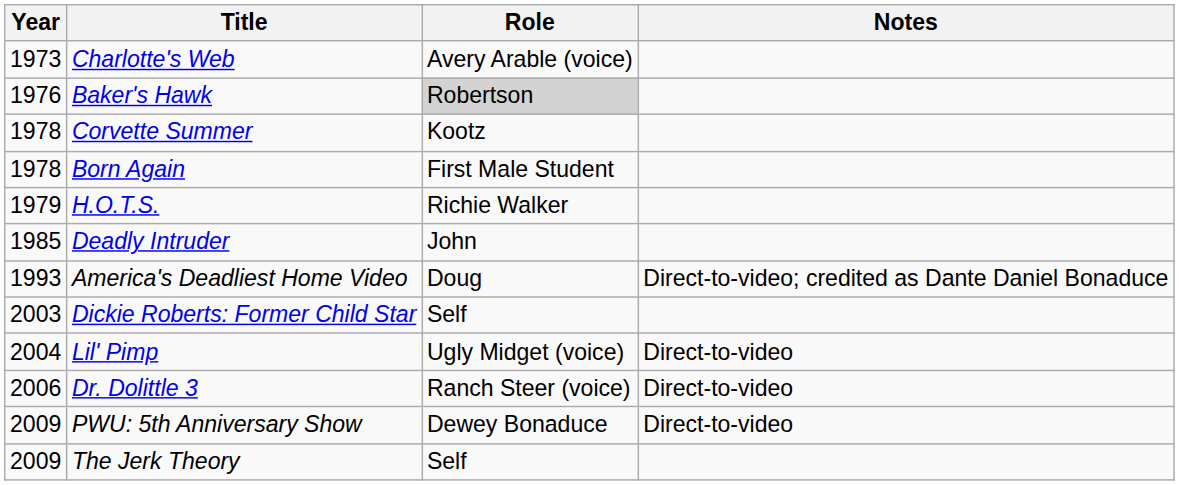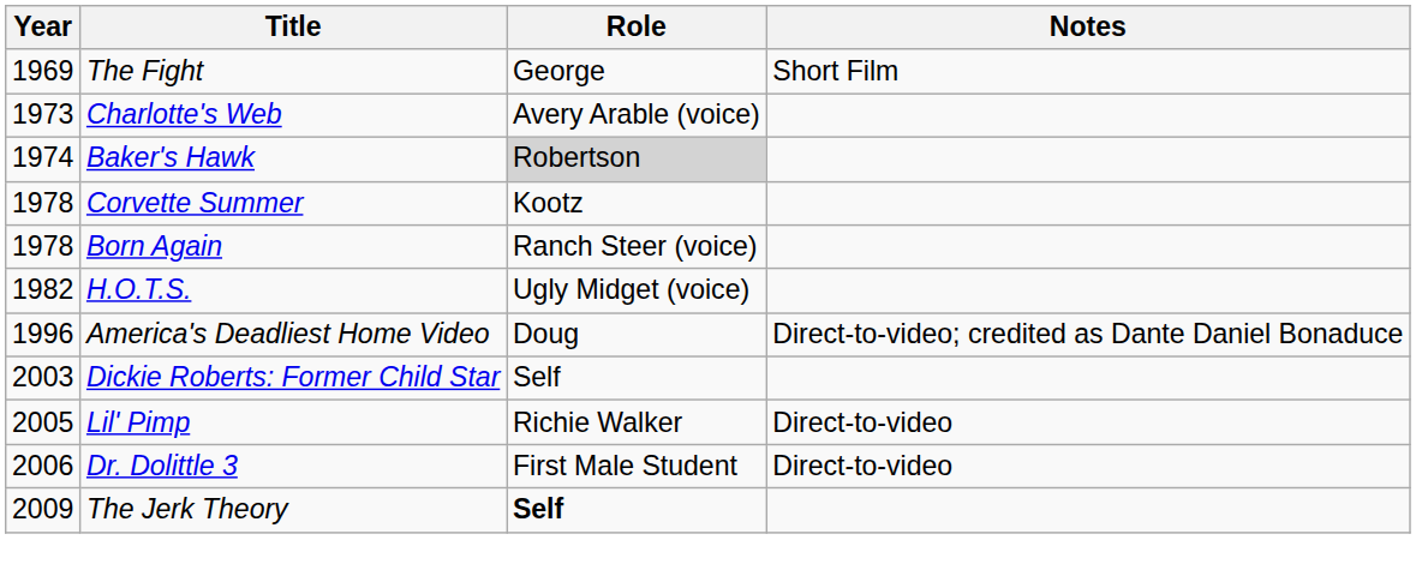+ row: 1969 | The Fight | George | Short Film
Baker's Hawk | Year: 1976 -> 1974
Born Again | Role: First Male Student -> Ranch Steer (voice)
H.O.T.S. | Year: 1979 -> 1982
H.O.T.S. | Role: Richie Walker -> Ugly Midget (voice)
- row: 1985 | Deadly Intruder | John
America's Deadliest Home Video | Year: 1993 -> 1996
Lil' Pimp | Year: 2004 -> 2005
Lil' Pimp | Role: Ugly Midget (voice) -> Richie Walker
Dr. Dolittle 3 | Role: Ranch Steer (voice) -> First Male Student
- row: 2009 | PWU: 5th Anniversary Show | Dewey Bonaduce | Direct-to-video
The Jerk Theory | Role: normal -> bold
